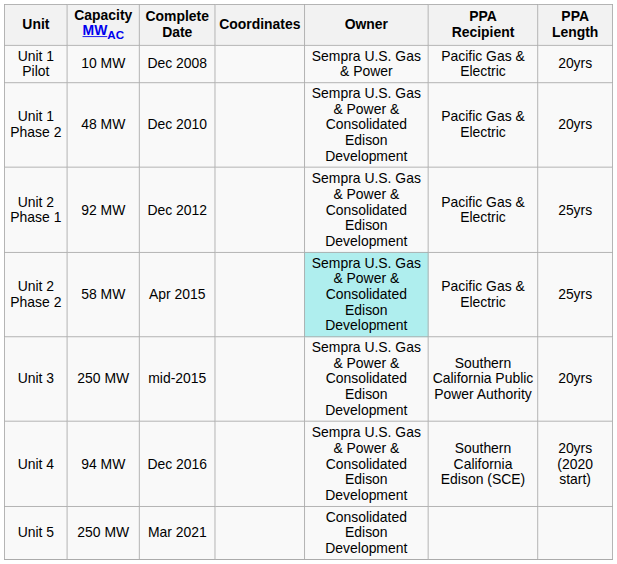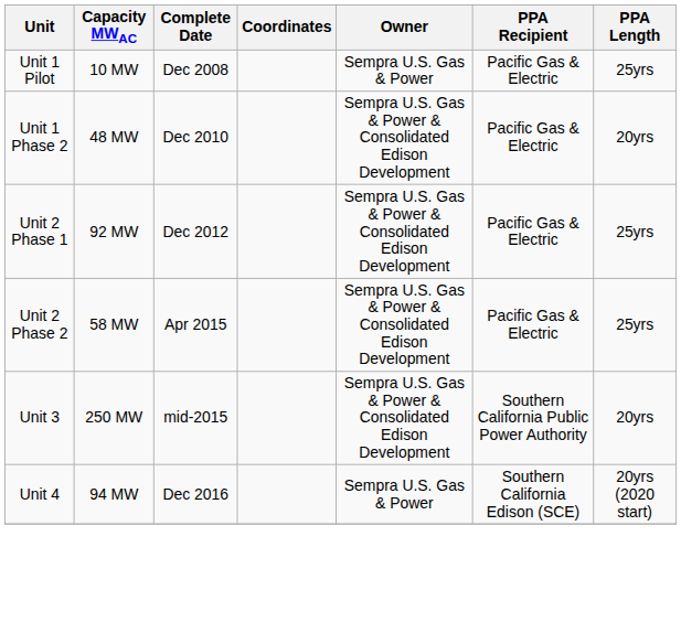Unit 1 Pilot | PPA Length: 20yrs -> 25yrs
Unit 2 Phase 2 | Owner: paleturquoise background -> no background
Unit 4 | Owner: Sempra U.S. Gas & Power & Consolidated Edison Development -> Sempra U.S. Gas & Power
- row: Unit 5 | 250 MW | Mar 2021 | Consolidated Edison Development
